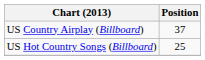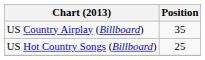US Country Airplay (Billboard) | Position: 37 -> 35
